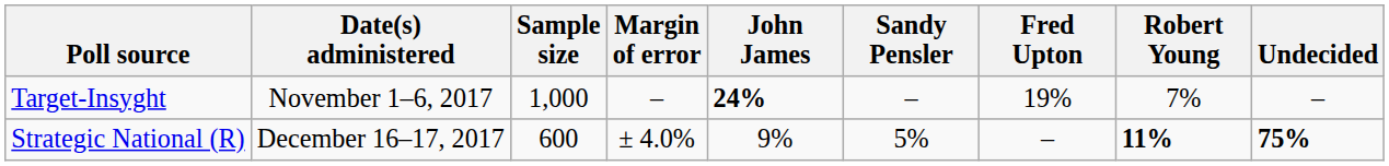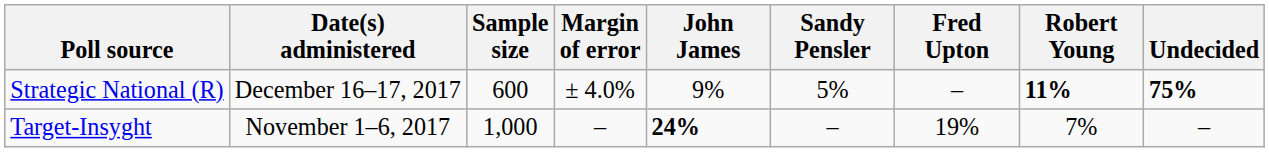rows swapped: Strategic National (R) <-> Target-Insyght
